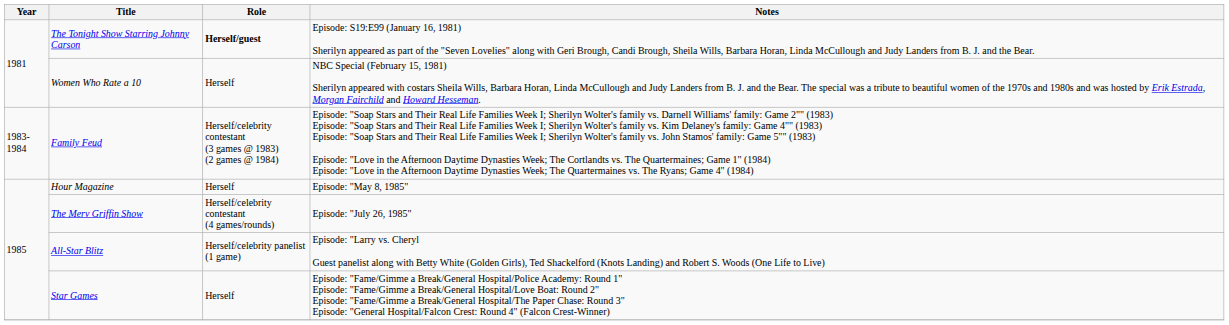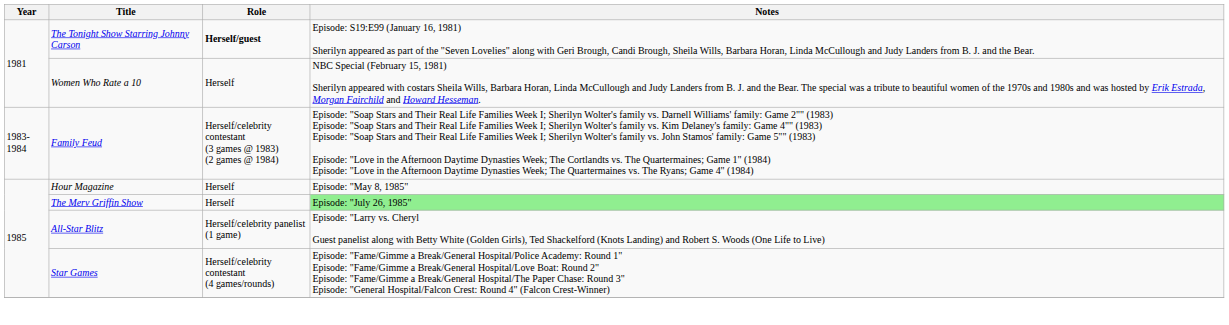The Merv Griffin Show | Role: Herself/celebrity contestant (4 games/rounds) -> Herself
The Merv Griffin Show | Notes: no background -> lightgreen background
Star Games | Role: Herself -> Herself/celebrity contestant (4 games/rounds)
